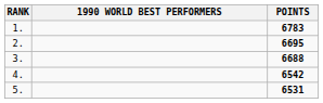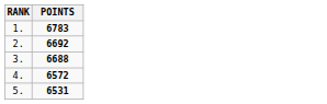- column: 1990 WORLD BEST PERFORMERS
2. | POINTS: 6695 -> 6692
4. | POINTS: 6542 -> 6572
